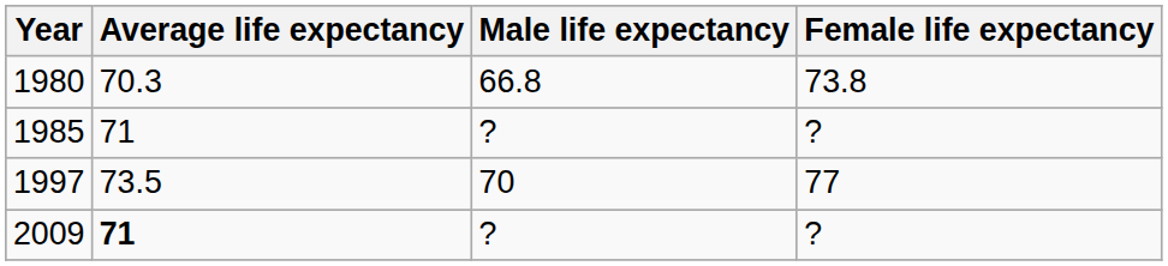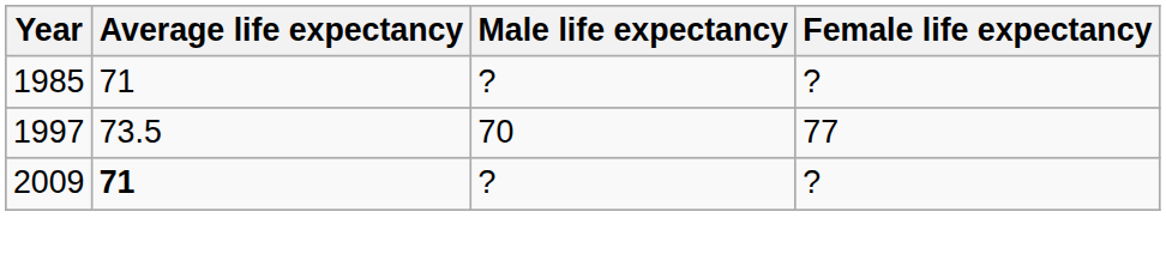- row: 1980 | 70.3 | 66.8 | 73.8
